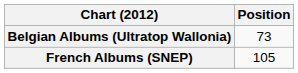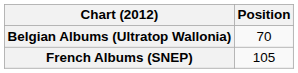Belgian Albums (Ultratop Wallonia) | Position: 73 -> 70
